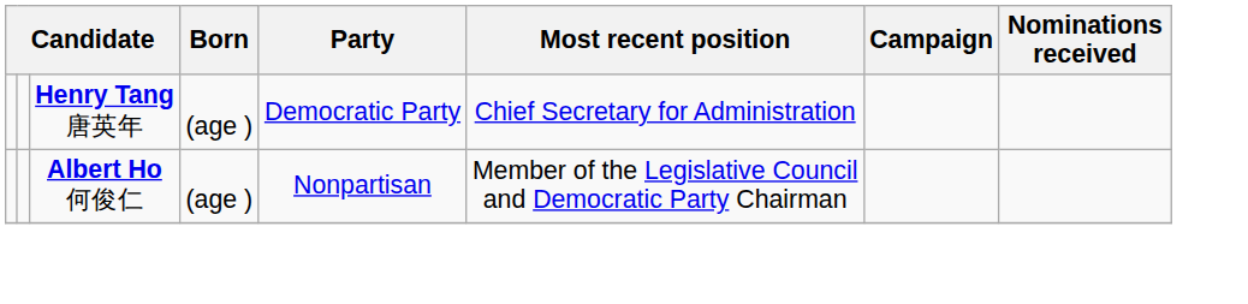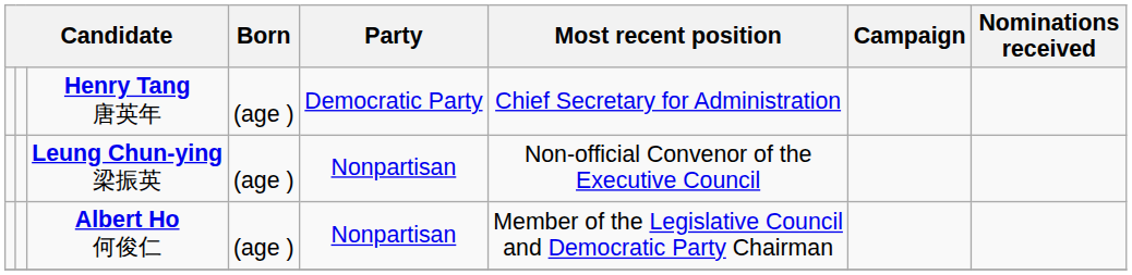+ row: Leung Chun-ying 梁振英 | (age ) | Nonpartisan | Non-official Convenor of the Executive Council
